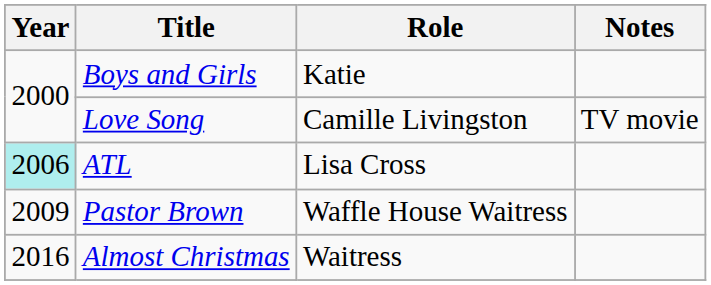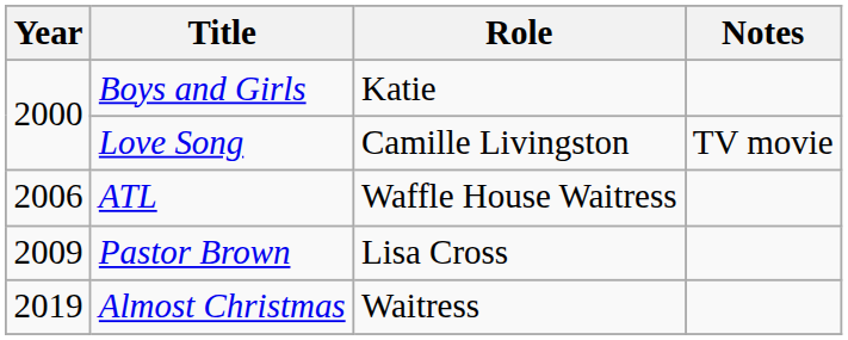ATL | Year: paleturquoise background -> no background
ATL | Role: Lisa Cross -> Waffle House Waitress
Pastor Brown | Role: Waffle House Waitress -> Lisa Cross
Almost Christmas | Year: 2016 -> 2019
